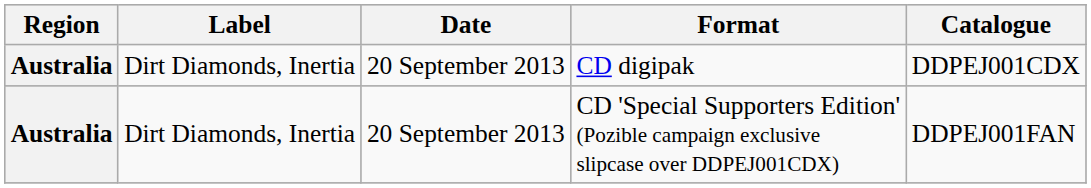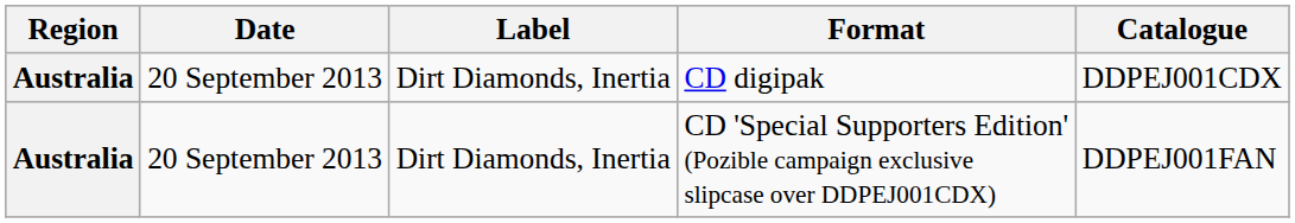columns swapped: Date <-> Label
